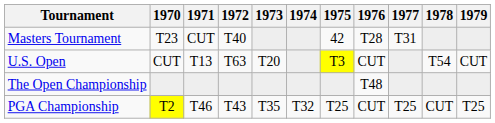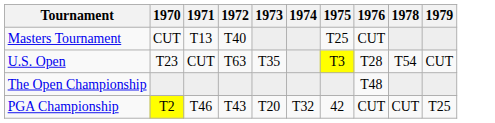- column: 1977 | T31 | T25
Masters Tournament | 1970: T23 -> CUT
Masters Tournament | 1971: CUT -> T13
Masters Tournament | 1975: 42 -> T25
Masters Tournament | 1976: T28 -> CUT
U.S. Open | 1970: CUT -> T23
U.S. Open | 1971: T13 -> CUT
U.S. Open | 1973: T20 -> T35
U.S. Open | 1976: CUT -> T28
PGA Championship | 1973: T35 -> T20
PGA Championship | 1975: T25 -> 42
